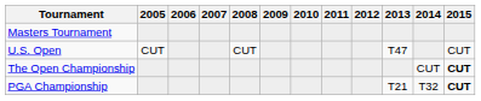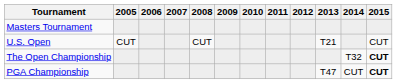U.S. Open | 2013: T47 -> T21
The Open Championship | 2014: CUT -> T32
PGA Championship | 2013: T21 -> T47
PGA Championship | 2014: T32 -> CUT
